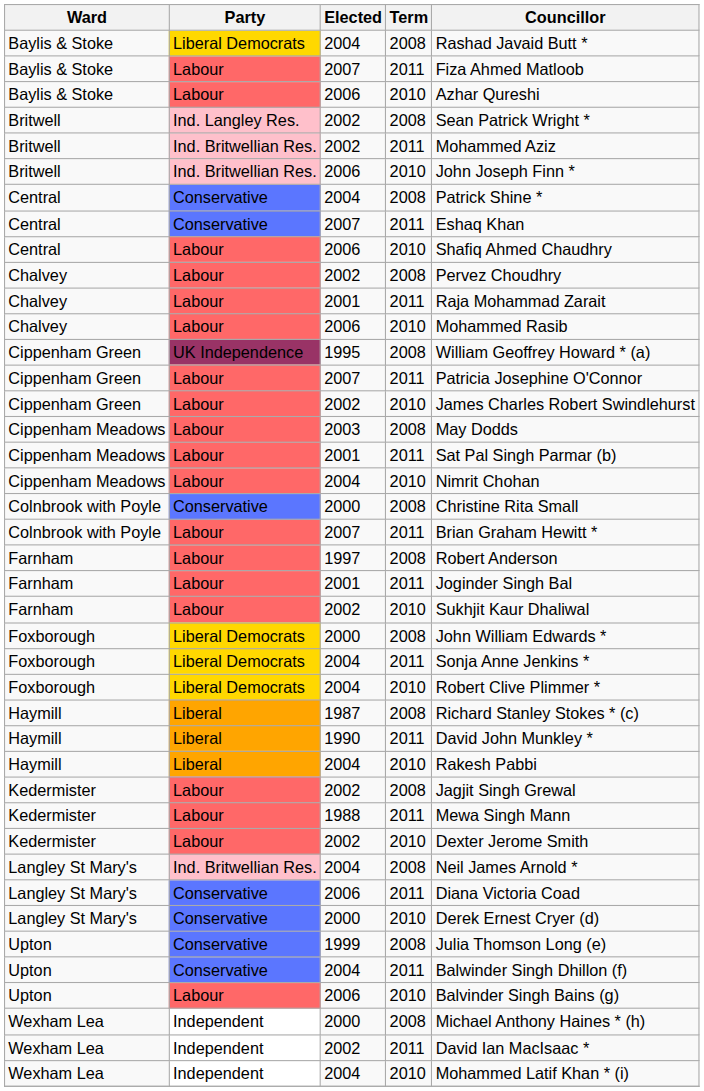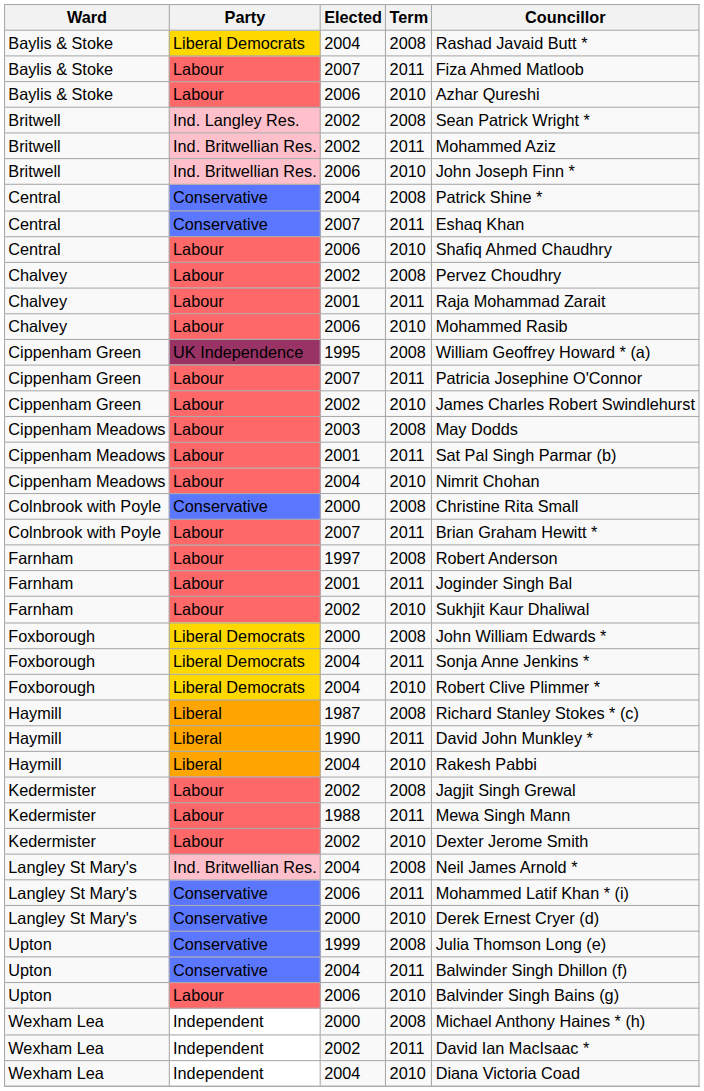Langley St Mary's / 2011 | Councillor: Diana Victoria Coad -> Mohammed Latif Khan * (i)
Wexham Lea / 2010 | Councillor: Mohammed Latif Khan * (i) -> Diana Victoria Coad
